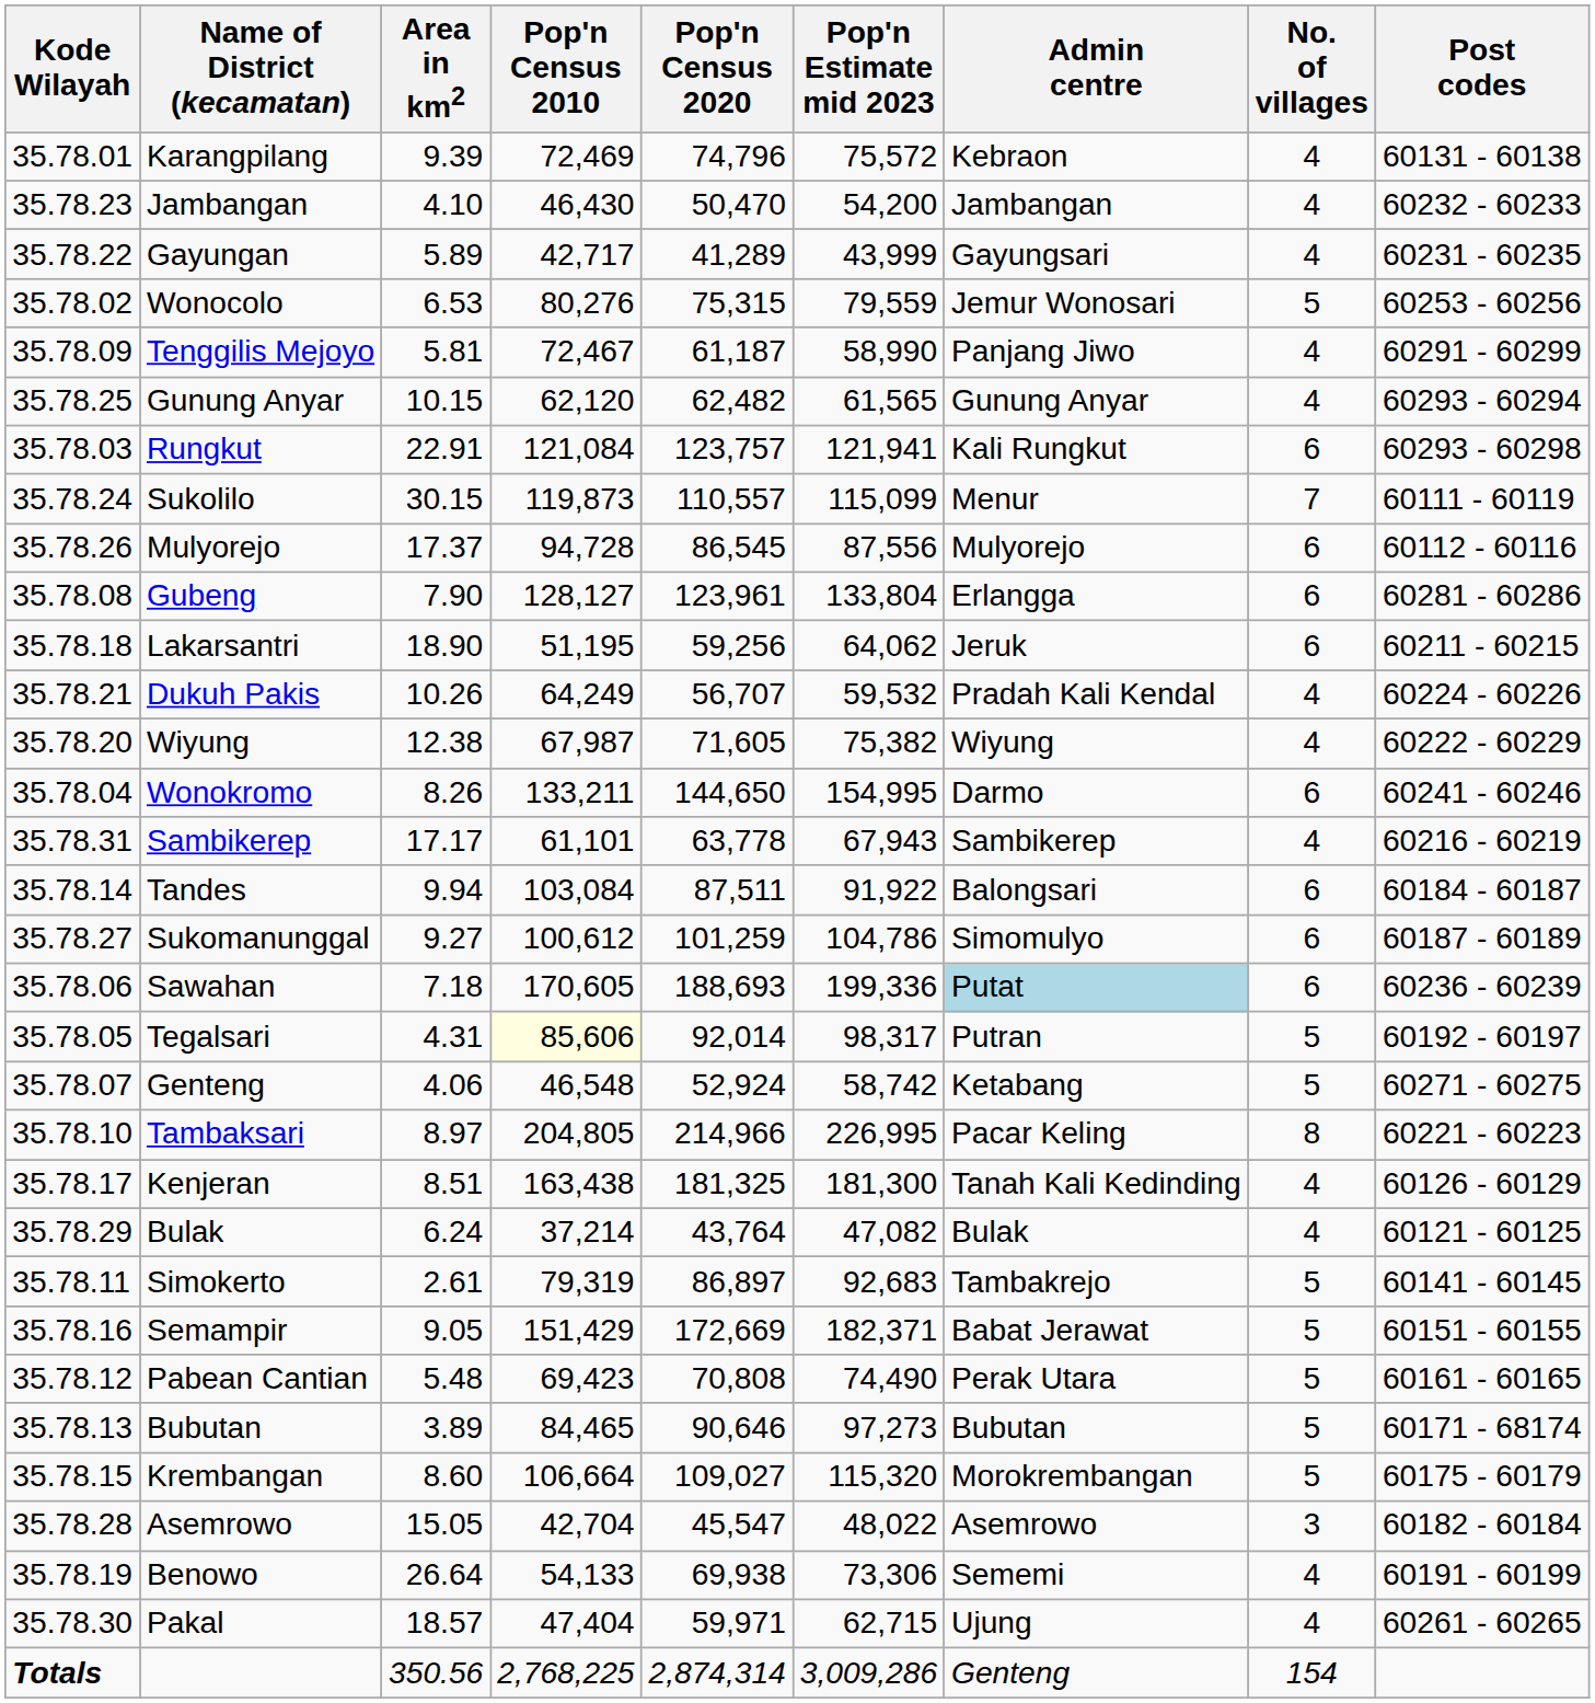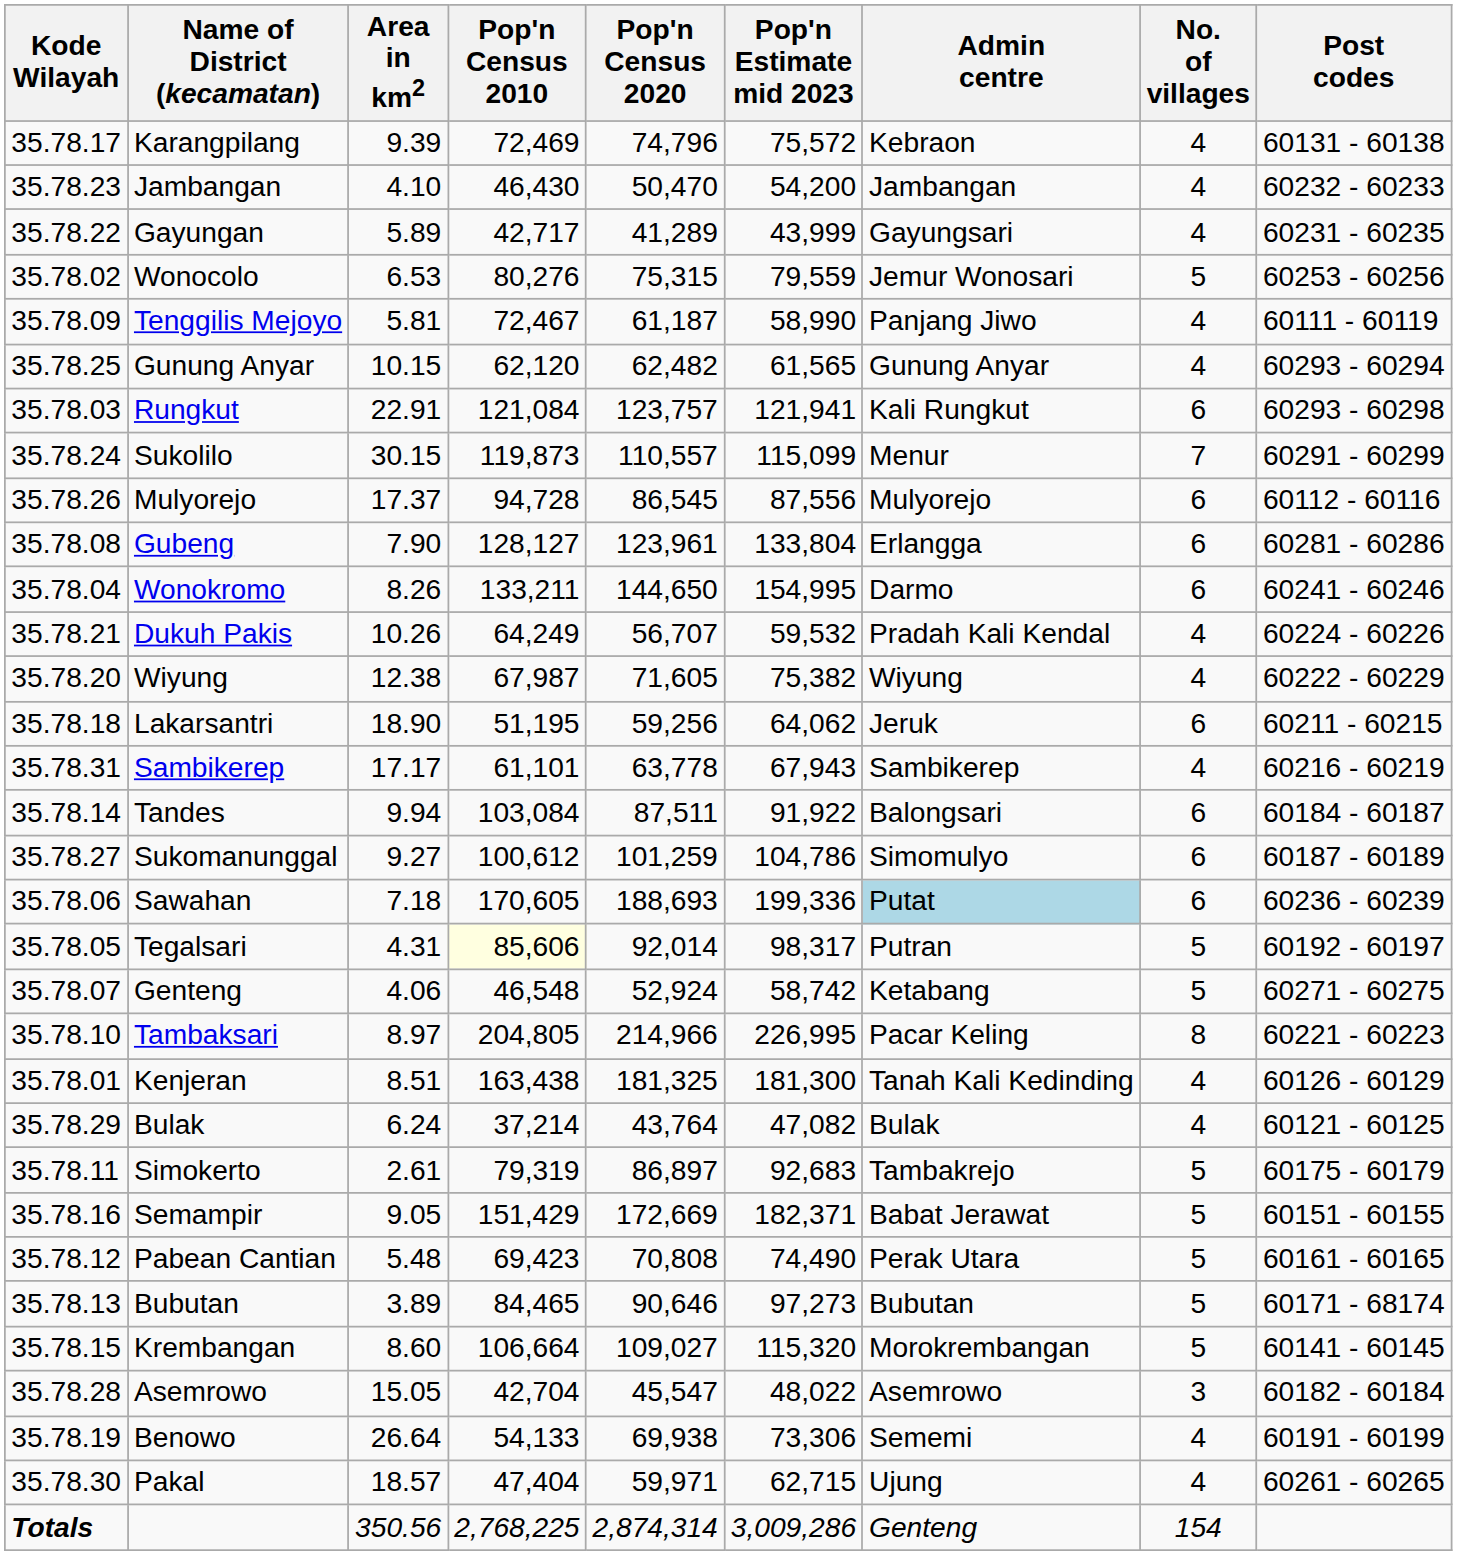Karangpilang | Kode Wilayah: 35.78.01 -> 35.78.17
Tenggilis Mejoyo | Post codes: 60291 - 60299 -> 60111 - 60119
Sukolilo | Post codes: 60111 - 60119 -> 60291 - 60299
rows swapped: Wonokromo <-> Lakarsantri
Kenjeran | Kode Wilayah: 35.78.17 -> 35.78.01
Simokerto | Post codes: 60141 - 60145 -> 60175 - 60179
Krembangan | Post codes: 60175 - 60179 -> 60141 - 60145
